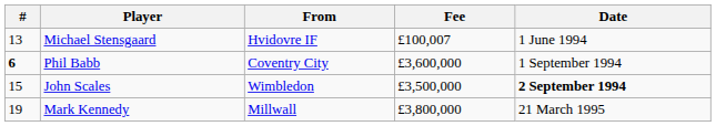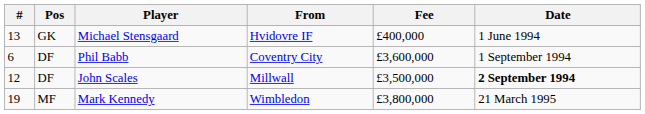+ column: Pos | GK | DF | DF | MF
Michael Stensgaard | Fee: £100,007 -> £400,000
Phil Babb | #: bold -> normal
John Scales | #: 15 -> 12
John Scales | From: Wimbledon -> Millwall
Mark Kennedy | From: Millwall -> Wimbledon
